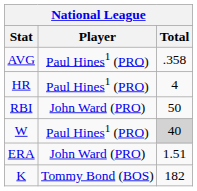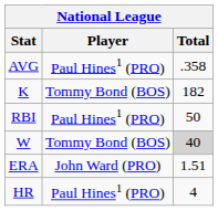rows swapped: HR <-> K
RBI | Player: John Ward (PRO) -> Paul Hines1 (PRO)
W | Player: Paul Hines1 (PRO) -> Tommy Bond (BOS)
